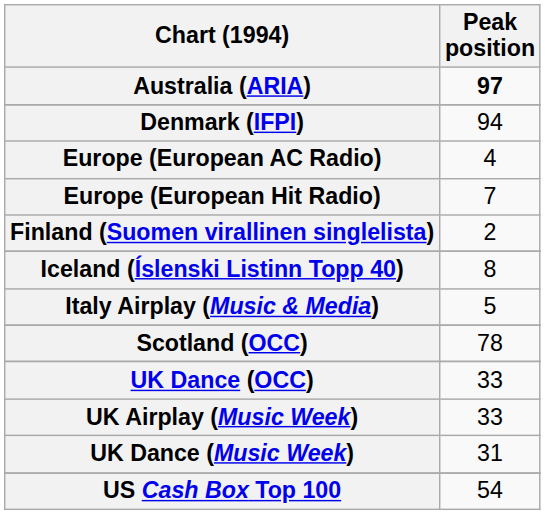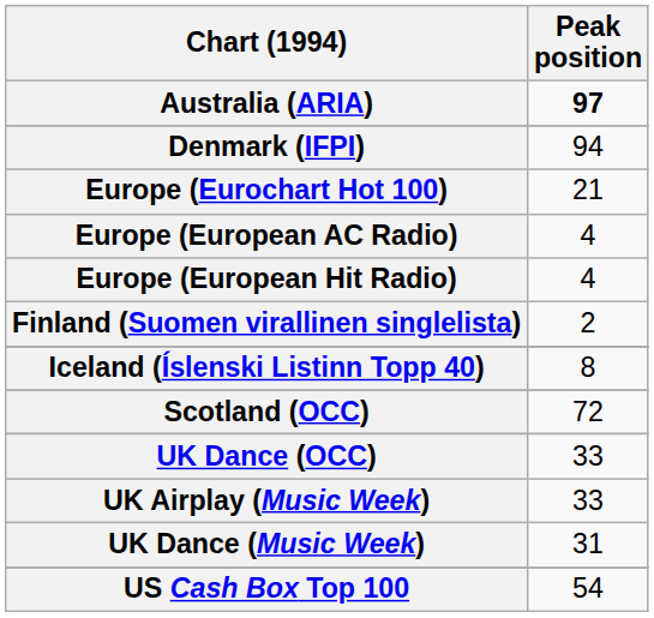+ row: Europe (Eurochart Hot 100) | 21
Europe (European Hit Radio) | Peak position: 7 -> 4
- row: Italy Airplay (Music & Media) | 5
Scotland (OCC) | Peak position: 78 -> 72
